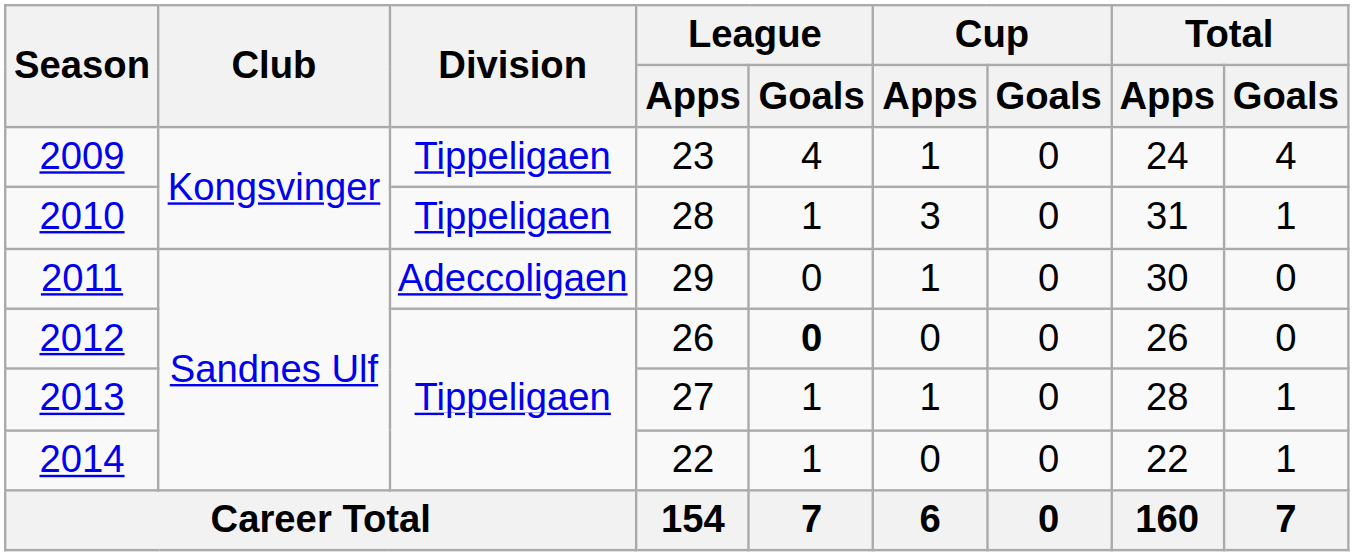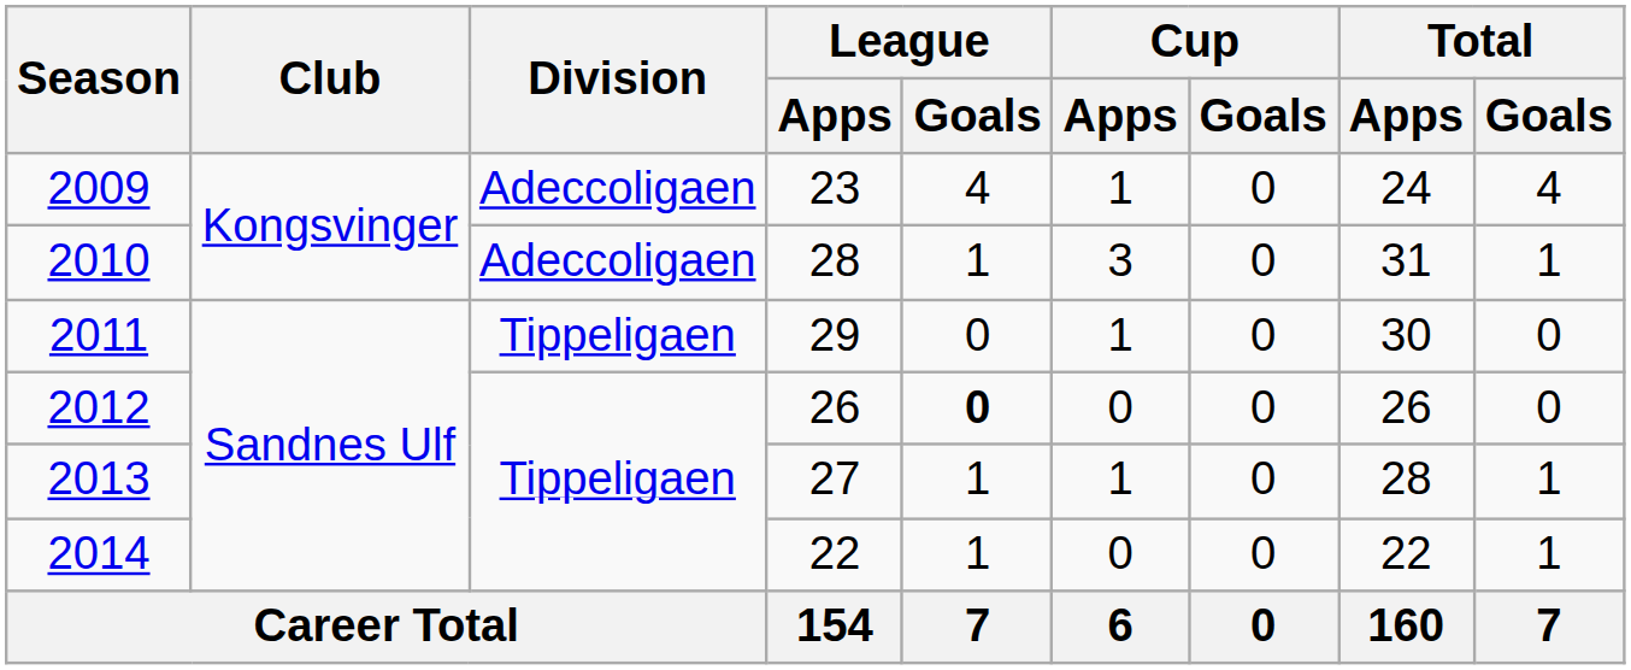2009 | Division: Tippeligaen -> Adeccoligaen
2010 | Division: Tippeligaen -> Adeccoligaen
2011 | Division: Adeccoligaen -> Tippeligaen
